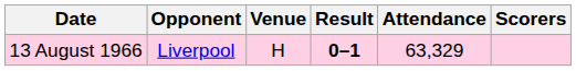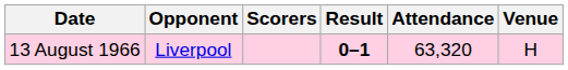columns swapped: Venue <-> Scorers
13 August 1966 | Attendance: 63,329 -> 63,320
